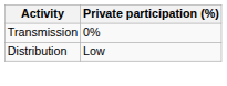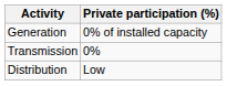+ row: Generation | 0% of installed capacity
